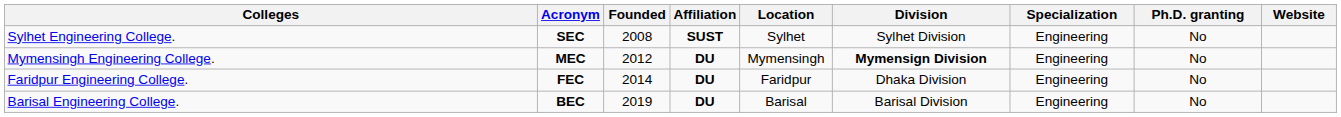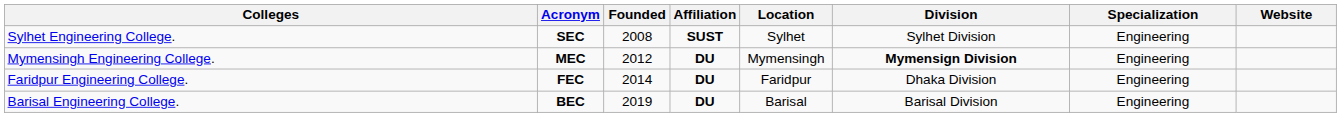- column: Ph.D. granting | No | No | No | No
